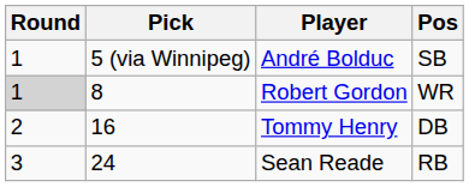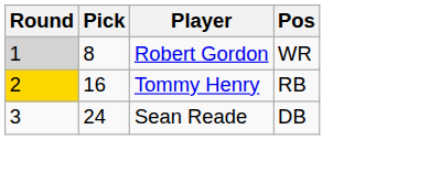- row: 1 | 5 (via Winnipeg) | André Bolduc | SB
Tommy Henry | Round: no background -> gold background
Tommy Henry | Pos: DB -> RB
Sean Reade | Pos: RB -> DB
